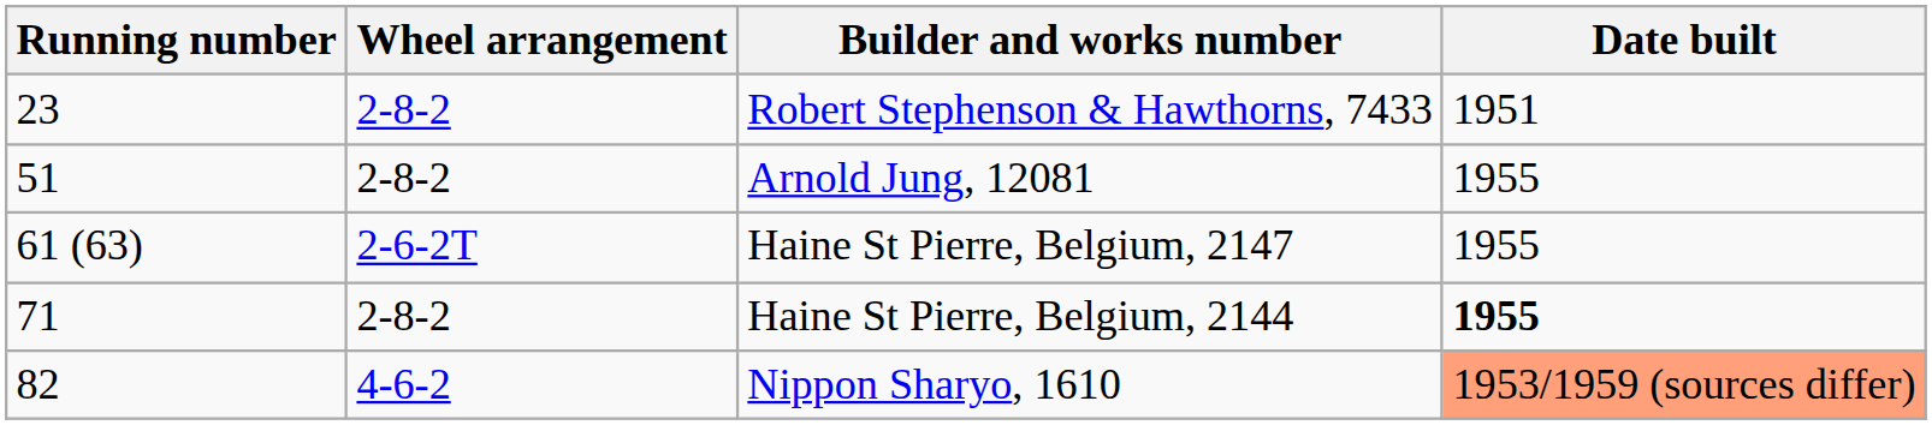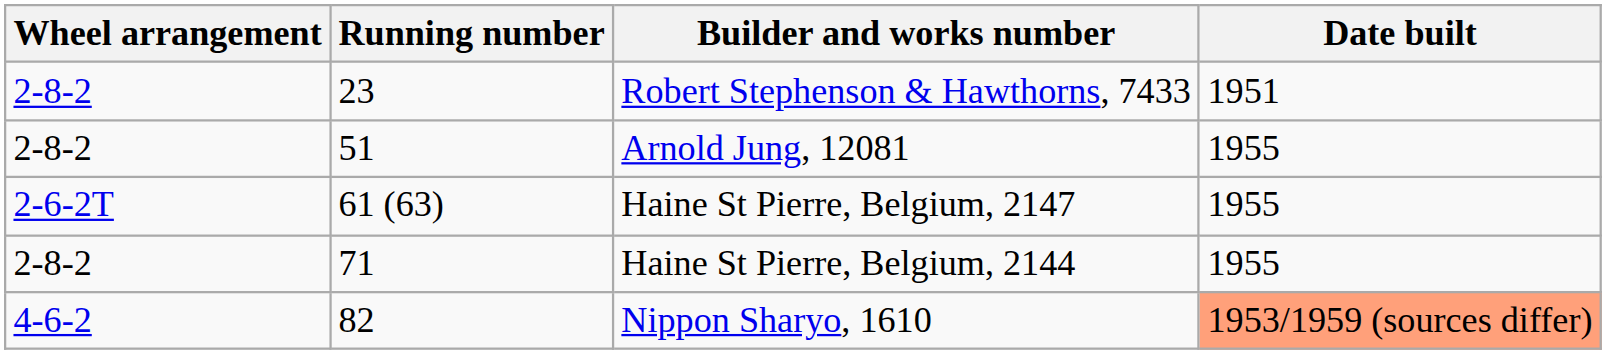columns swapped: Running number <-> Wheel arrangement
Haine St Pierre, Belgium, 2144 | Date built: bold -> normal
